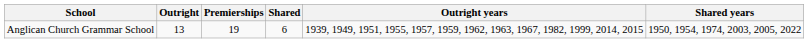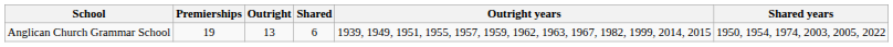columns swapped: Premierships <-> Outright
